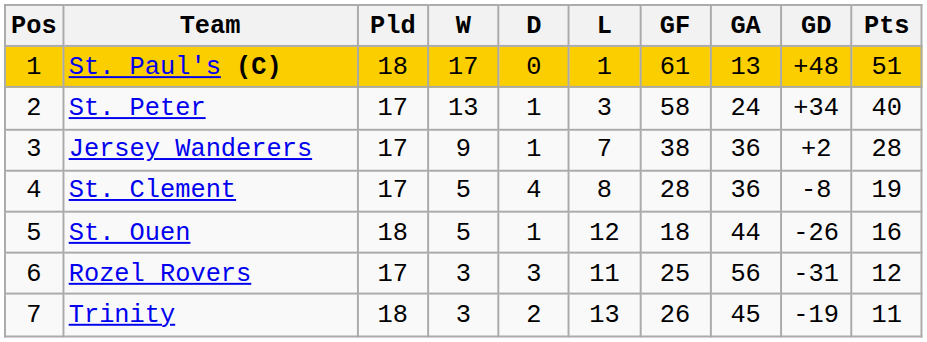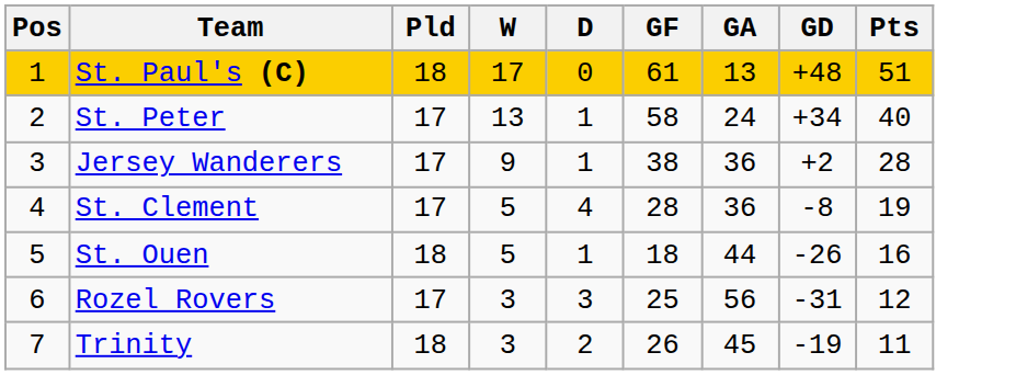- column: L | 1 | 3 | 7 | 8 | 12 | 11 | 13
